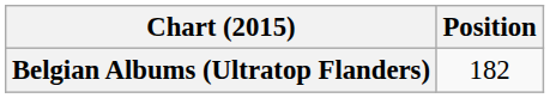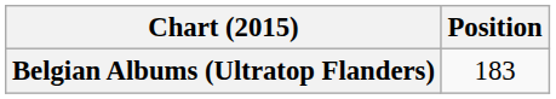Belgian Albums (Ultratop Flanders) | Position: 182 -> 183
